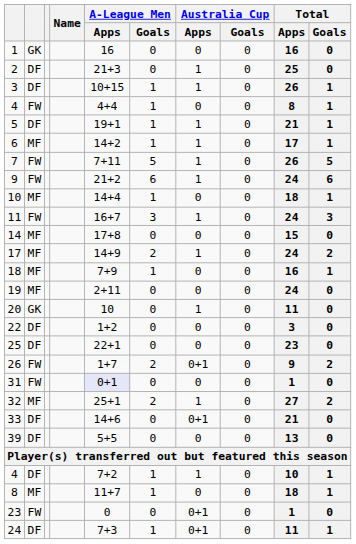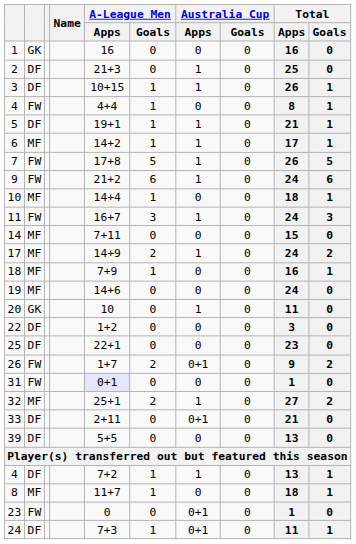7 | A-League Men / Apps: 7+11 -> 17+8
14 | A-League Men / Apps: 17+8 -> 7+11
19 | A-League Men / Apps: 2+11 -> 14+6
33 | A-League Men / Apps: 14+6 -> 2+11
4 / DF | Total / Apps: 10 -> 13
